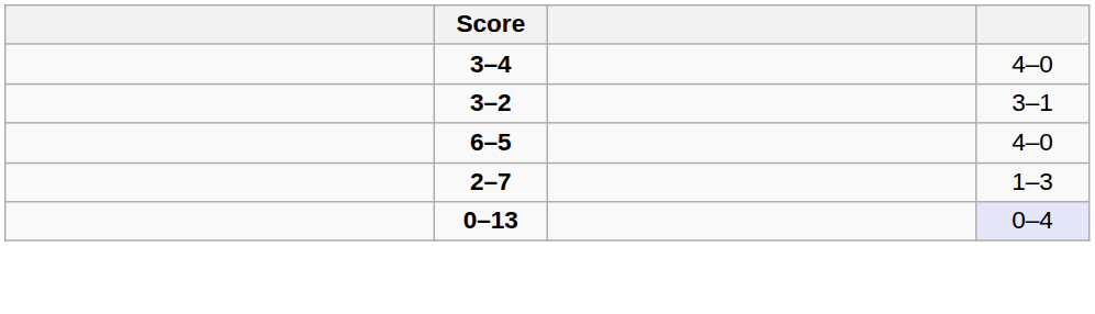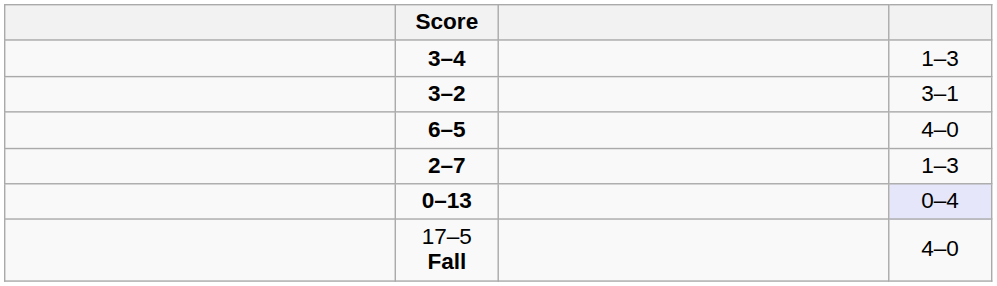3–4 | column 4: 4–0 -> 1–3
+ row: 17–5 Fall | 4–0
